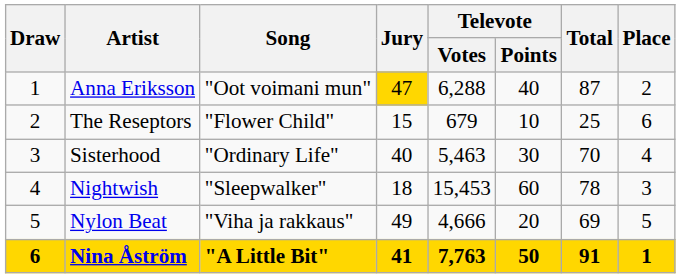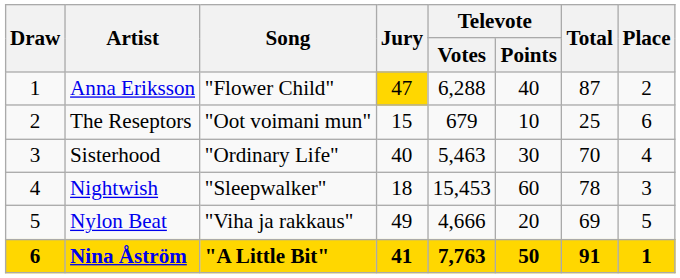Anna Eriksson | Song: "Oot voimani mun" -> "Flower Child"
The Reseptors | Song: "Flower Child" -> "Oot voimani mun"
